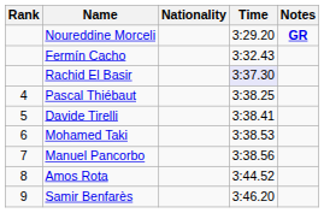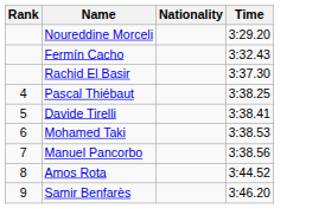- column: Notes | GR
Rachid El Basir | Time: lavender background -> no background
